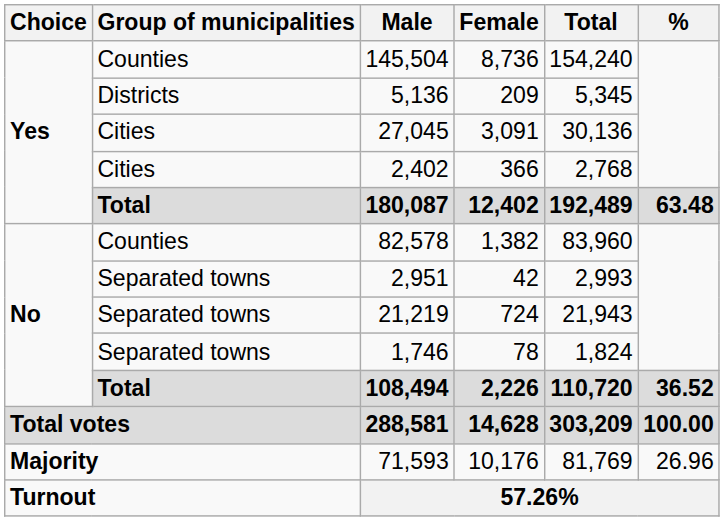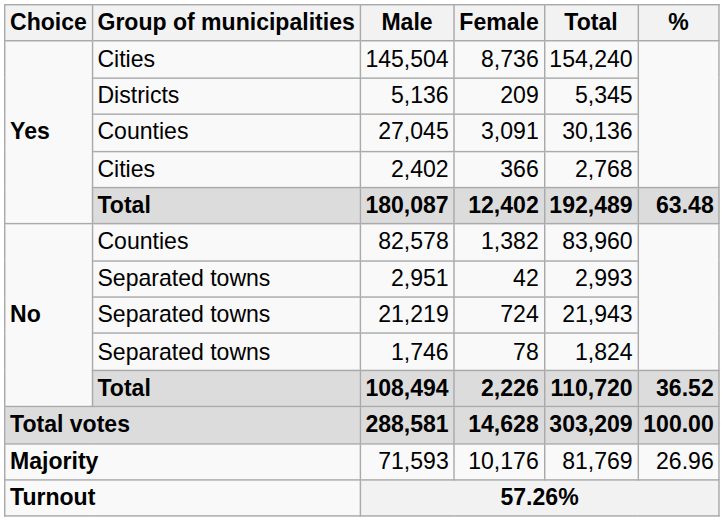145,504 | Group of municipalities: Counties -> Cities
27,045 | Group of municipalities: Cities -> Counties
